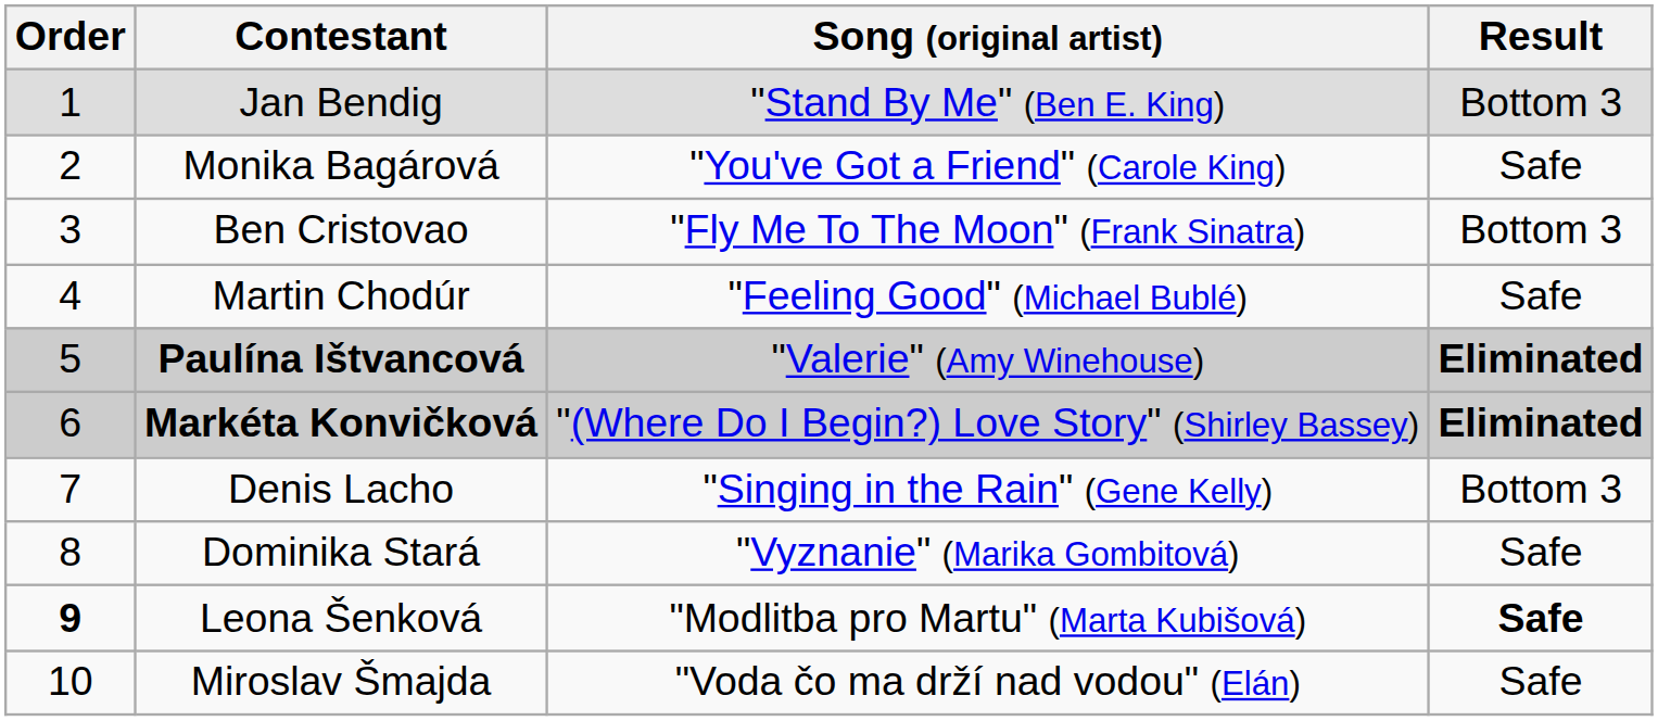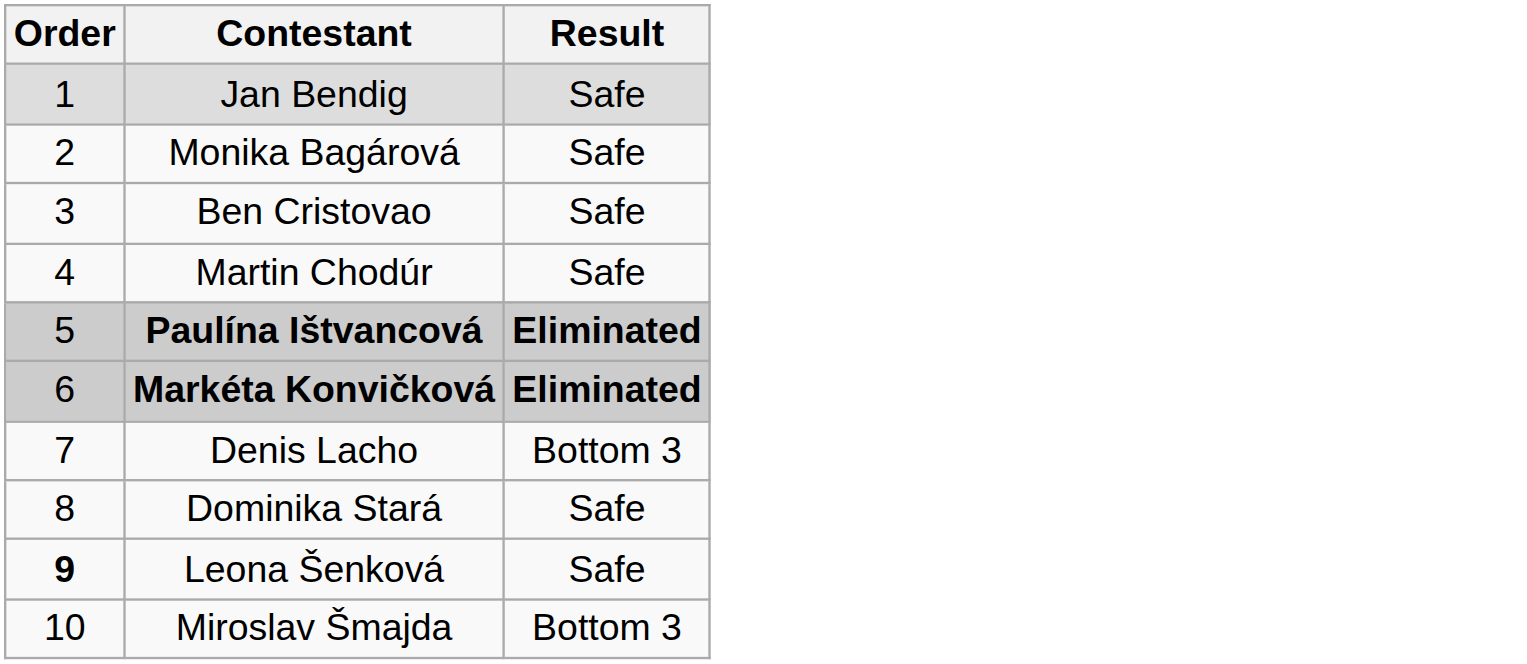- column: Song (original artist) | "Stand By Me" (Ben E. King) | "You've Got a Friend" (Carole King) | "Fly Me To The Moon" (Frank Sinatra) | "Feeling Good" (Michael Bublé) | "Valerie" (Amy Winehouse) | "(Where Do I Begin?) Love Story" (Shirley Bassey) | "Singing in the Rain" (Gene Kelly) | "Vyznanie" (Marika Gombitová) | "Modlitba pro Martu" (Marta Kubišová) | "Voda čo ma drží nad vodou" (Elán)
Jan Bendig | Result: Bottom 3 -> Safe
Ben Cristovao | Result: Bottom 3 -> Safe
Leona Šenková | Result: bold -> normal
Miroslav Šmajda | Result: Safe -> Bottom 3
